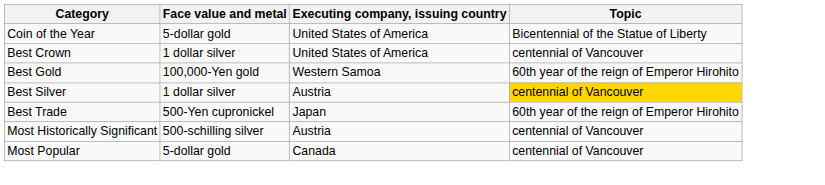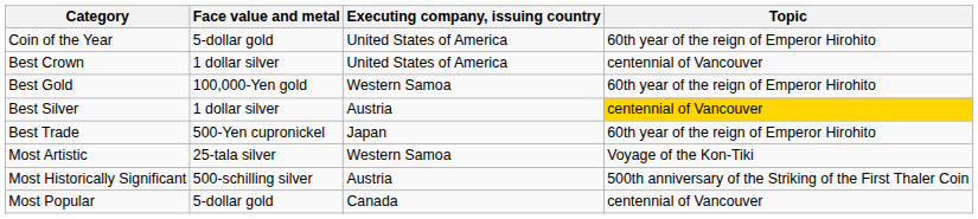Coin of the Year | Topic: Bicentennial of the Statue of Liberty -> 60th year of the reign of Emperor Hirohito
+ row: Most Artistic | 25-tala silver | Western Samoa | Voyage of the Kon-Tiki
Most Historically Significant | Topic: centennial of Vancouver -> 500th anniversary of the Striking of the First Thaler Coin
